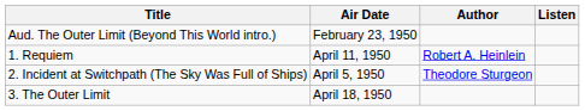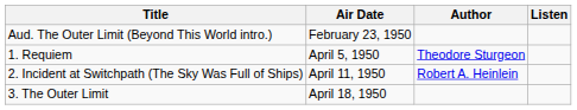1. Requiem | Air Date: April 11, 1950 -> April 5, 1950
1. Requiem | Author: Robert A. Heinlein -> Theodore Sturgeon
2. Incident at Switchpath (The Sky Was Full of Ships) | Air Date: April 5, 1950 -> April 11, 1950
2. Incident at Switchpath (The Sky Was Full of Ships) | Author: Theodore Sturgeon -> Robert A. Heinlein
